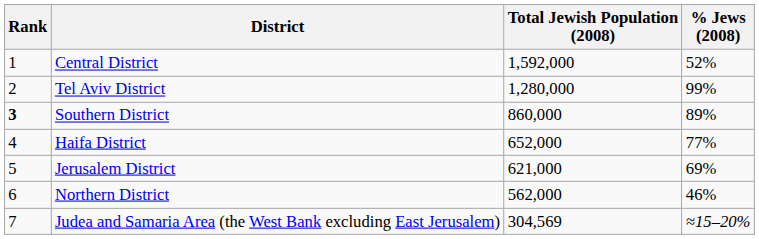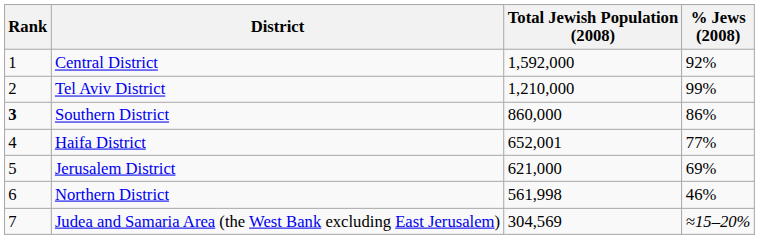Central District | % Jews (2008): 52% -> 92%
Tel Aviv District | Total Jewish Population (2008): 1,280,000 -> 1,210,000
Southern District | % Jews (2008): 89% -> 86%
Haifa District | Total Jewish Population (2008): 652,000 -> 652,001
Northern District | Total Jewish Population (2008): 562,000 -> 561,998
